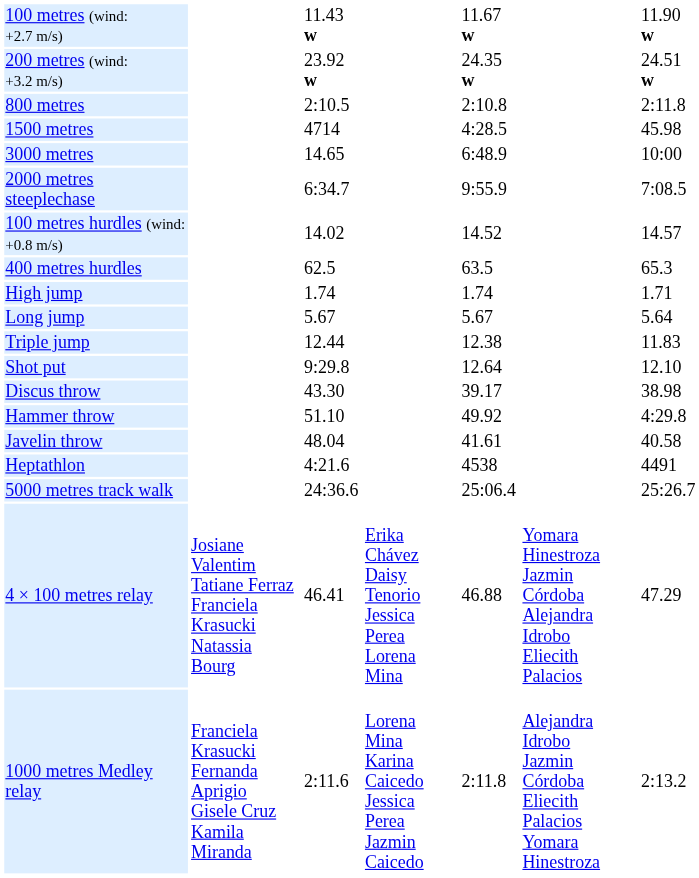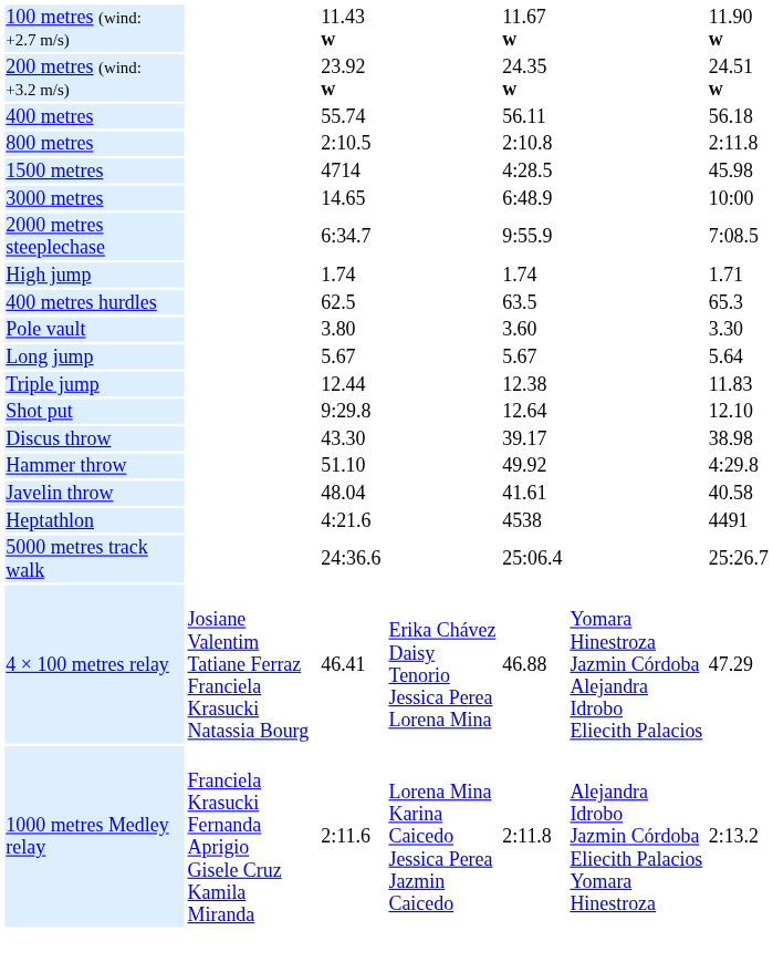+ row: 400 metres | 55.74 | 56.11 | 56.18
- row: 100 metres hurdles (wind: +0.8 m/s) | 14.02 | 14.52 | 14.57
rows swapped: 400 metres hurdles <-> High jump
+ row: Pole vault | 3.80 | 3.60 | 3.30
